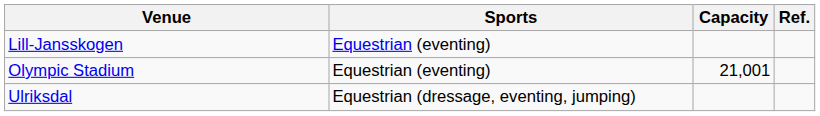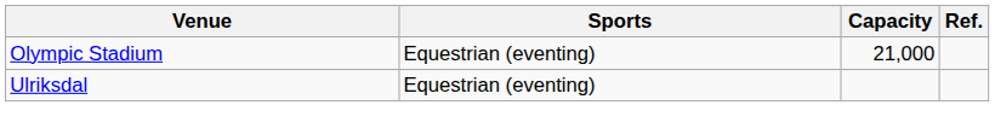- row: Lill-Jansskogen | Equestrian (eventing)
Olympic Stadium | Capacity: 21,001 -> 21,000
Ulriksdal | Sports: Equestrian (dressage, eventing, jumping) -> Equestrian (eventing)
